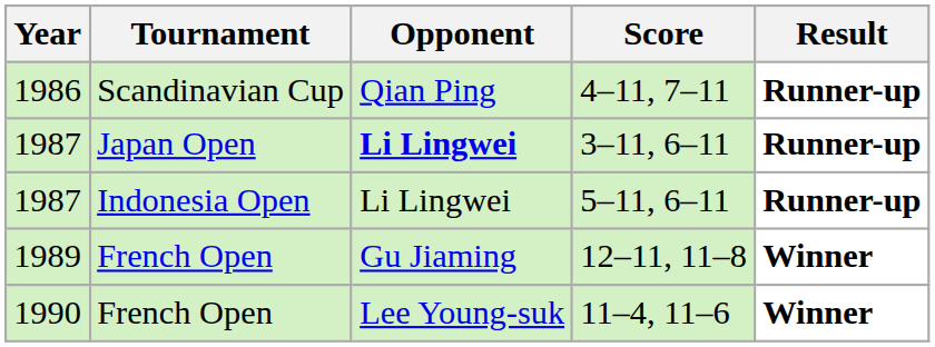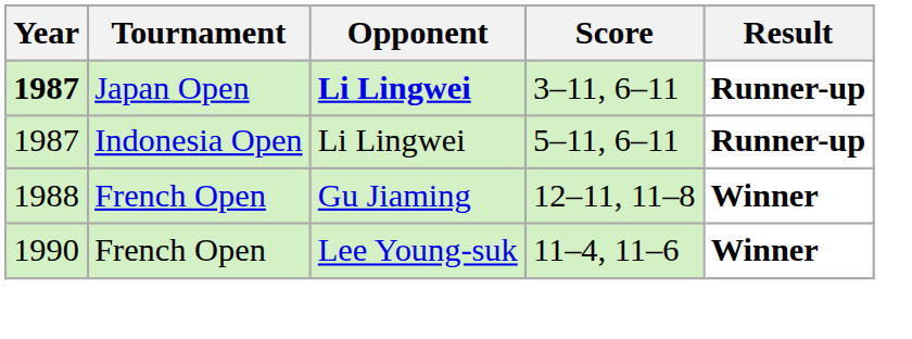- row: 1986 | Scandinavian Cup | Qian Ping | 4–11, 7–11 | Runner-up
3–11, 6–11 | Year: normal -> bold
12–11, 11–8 | Year: 1989 -> 1988
